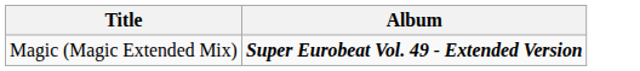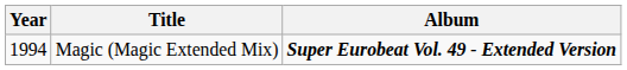+ column: Year | 1994
